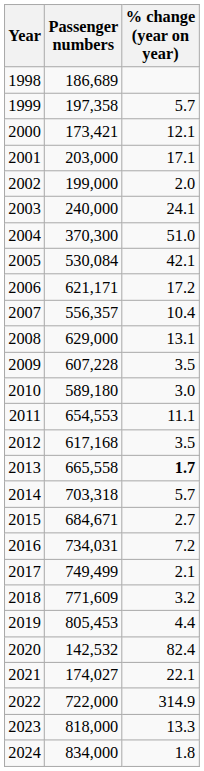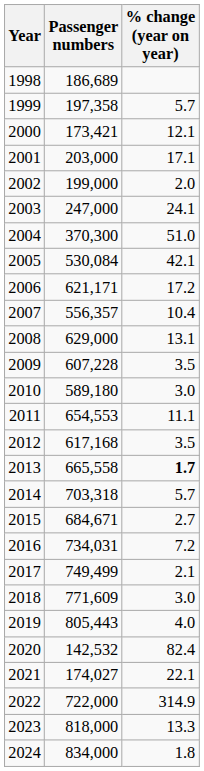2003 | Passenger numbers: 240,000 -> 247,000
2018 | % change (year on year): 3.2 -> 3.0
2019 | Passenger numbers: 805,453 -> 805,443
2019 | % change (year on year): 4.4 -> 4.0
